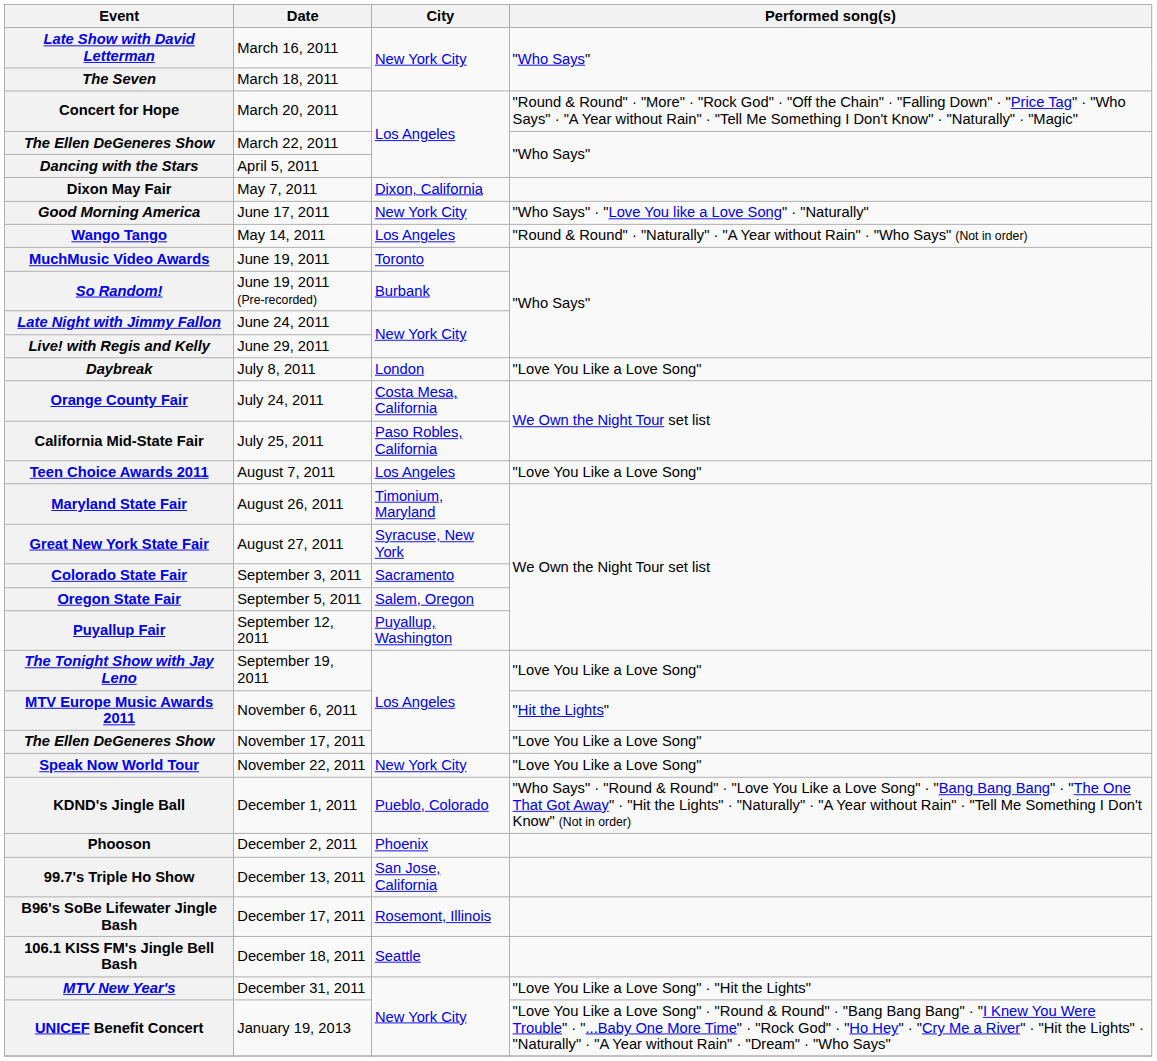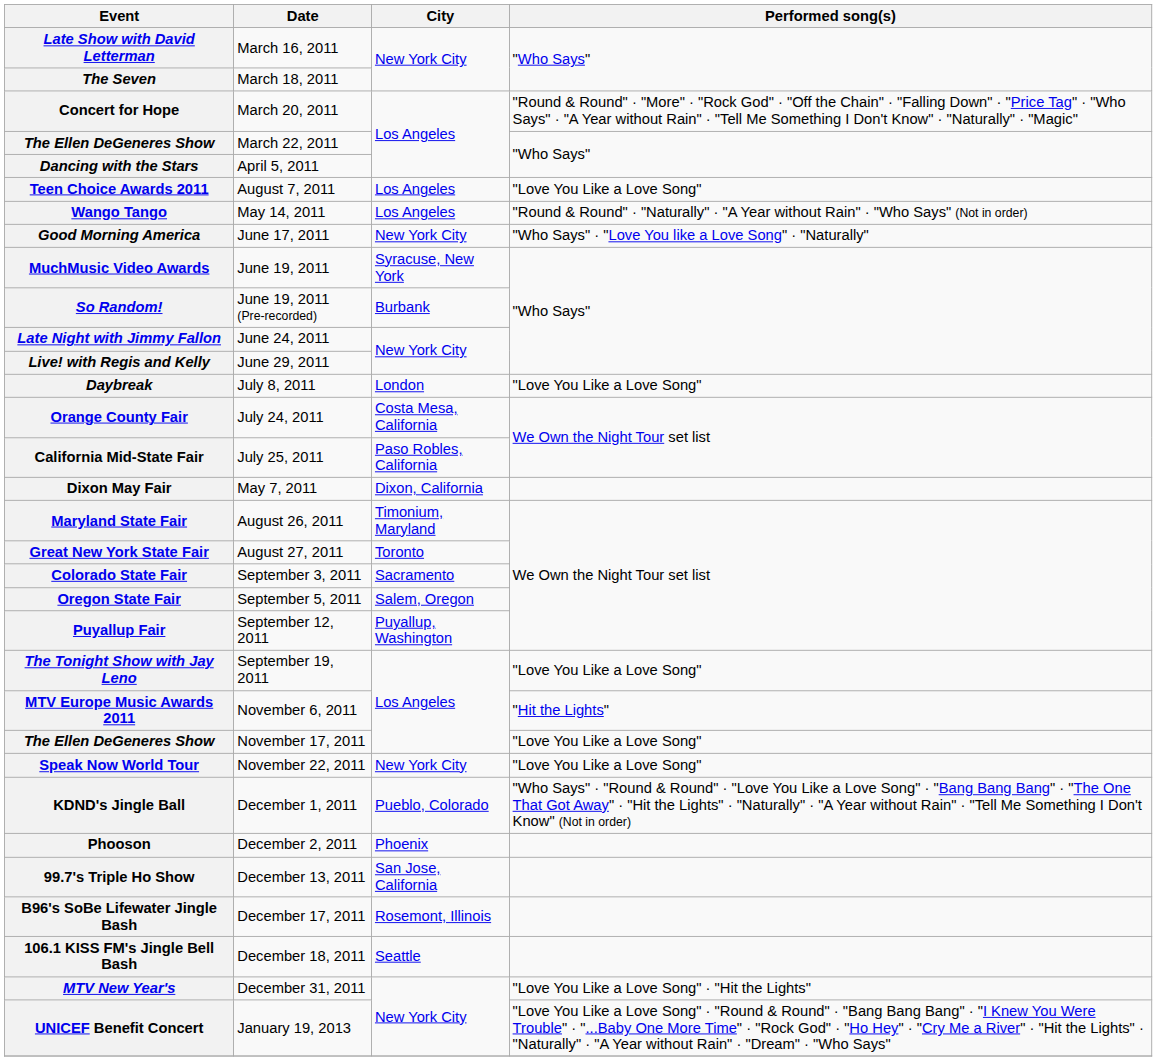rows swapped: Dixon May Fair <-> Teen Choice Awards 2011
rows swapped: Wango Tango <-> Good Morning America
MuchMusic Video Awards | City: Toronto -> Syracuse, New York
Great New York State Fair | City: Syracuse, New York -> Toronto
